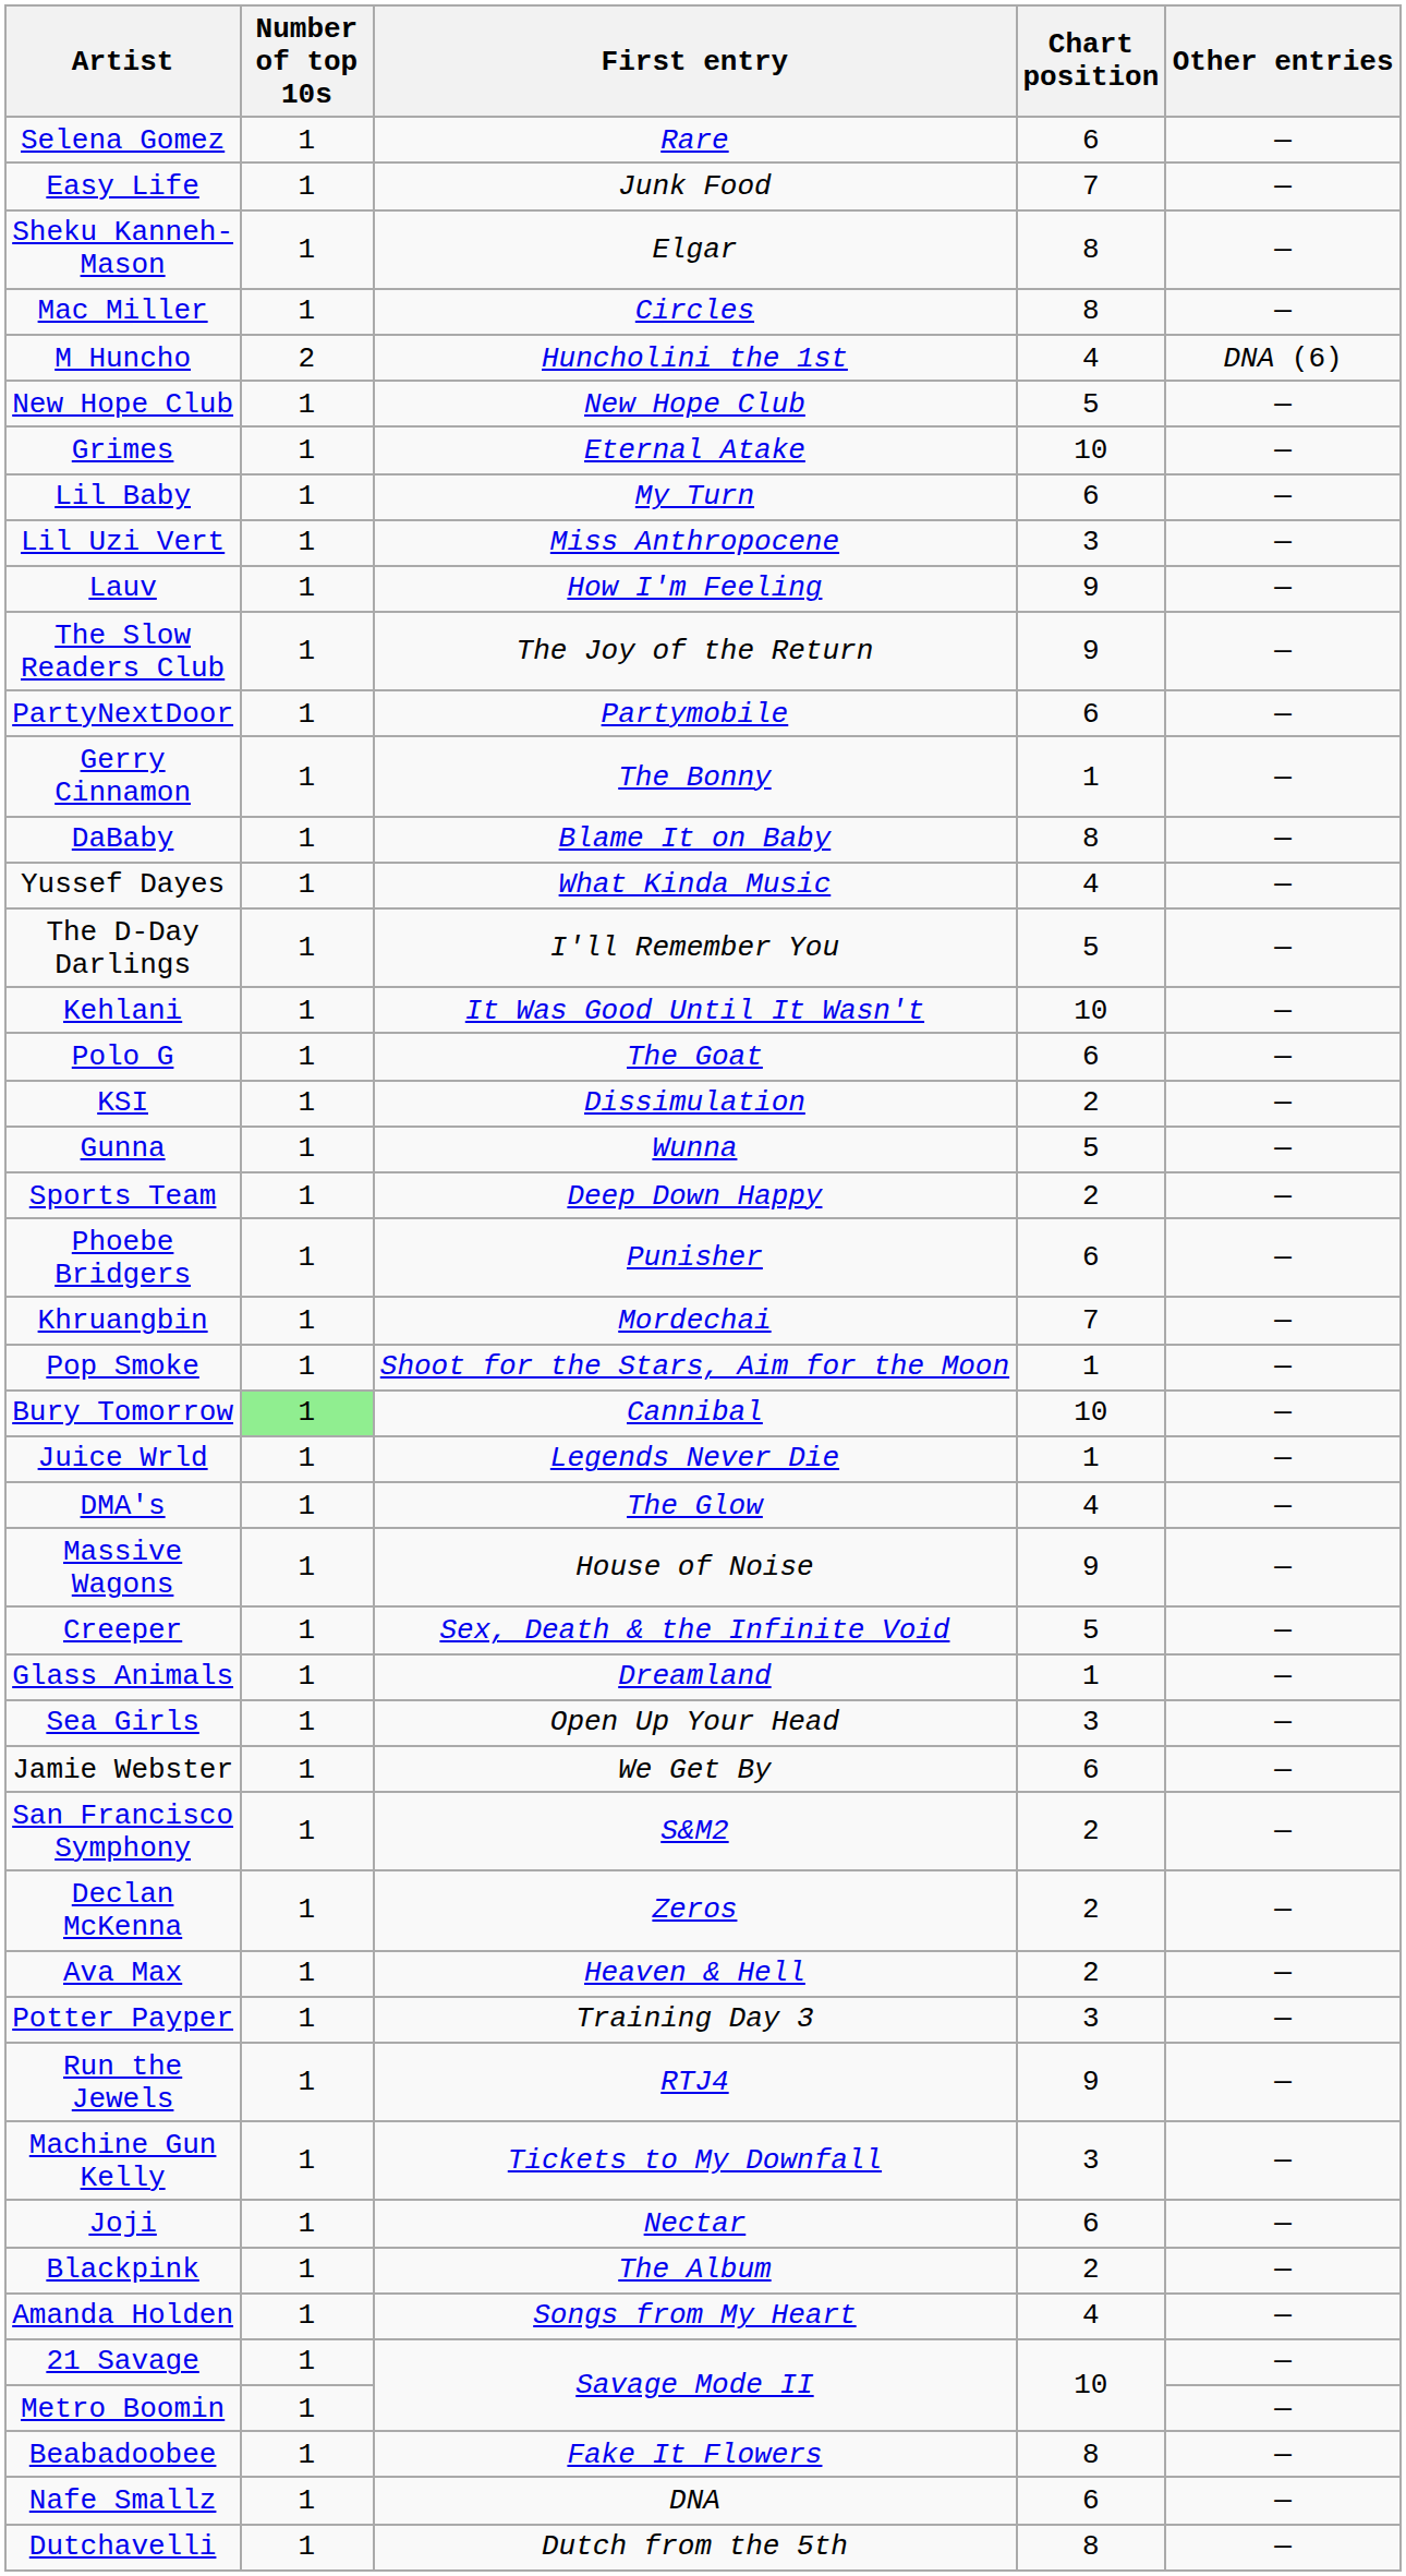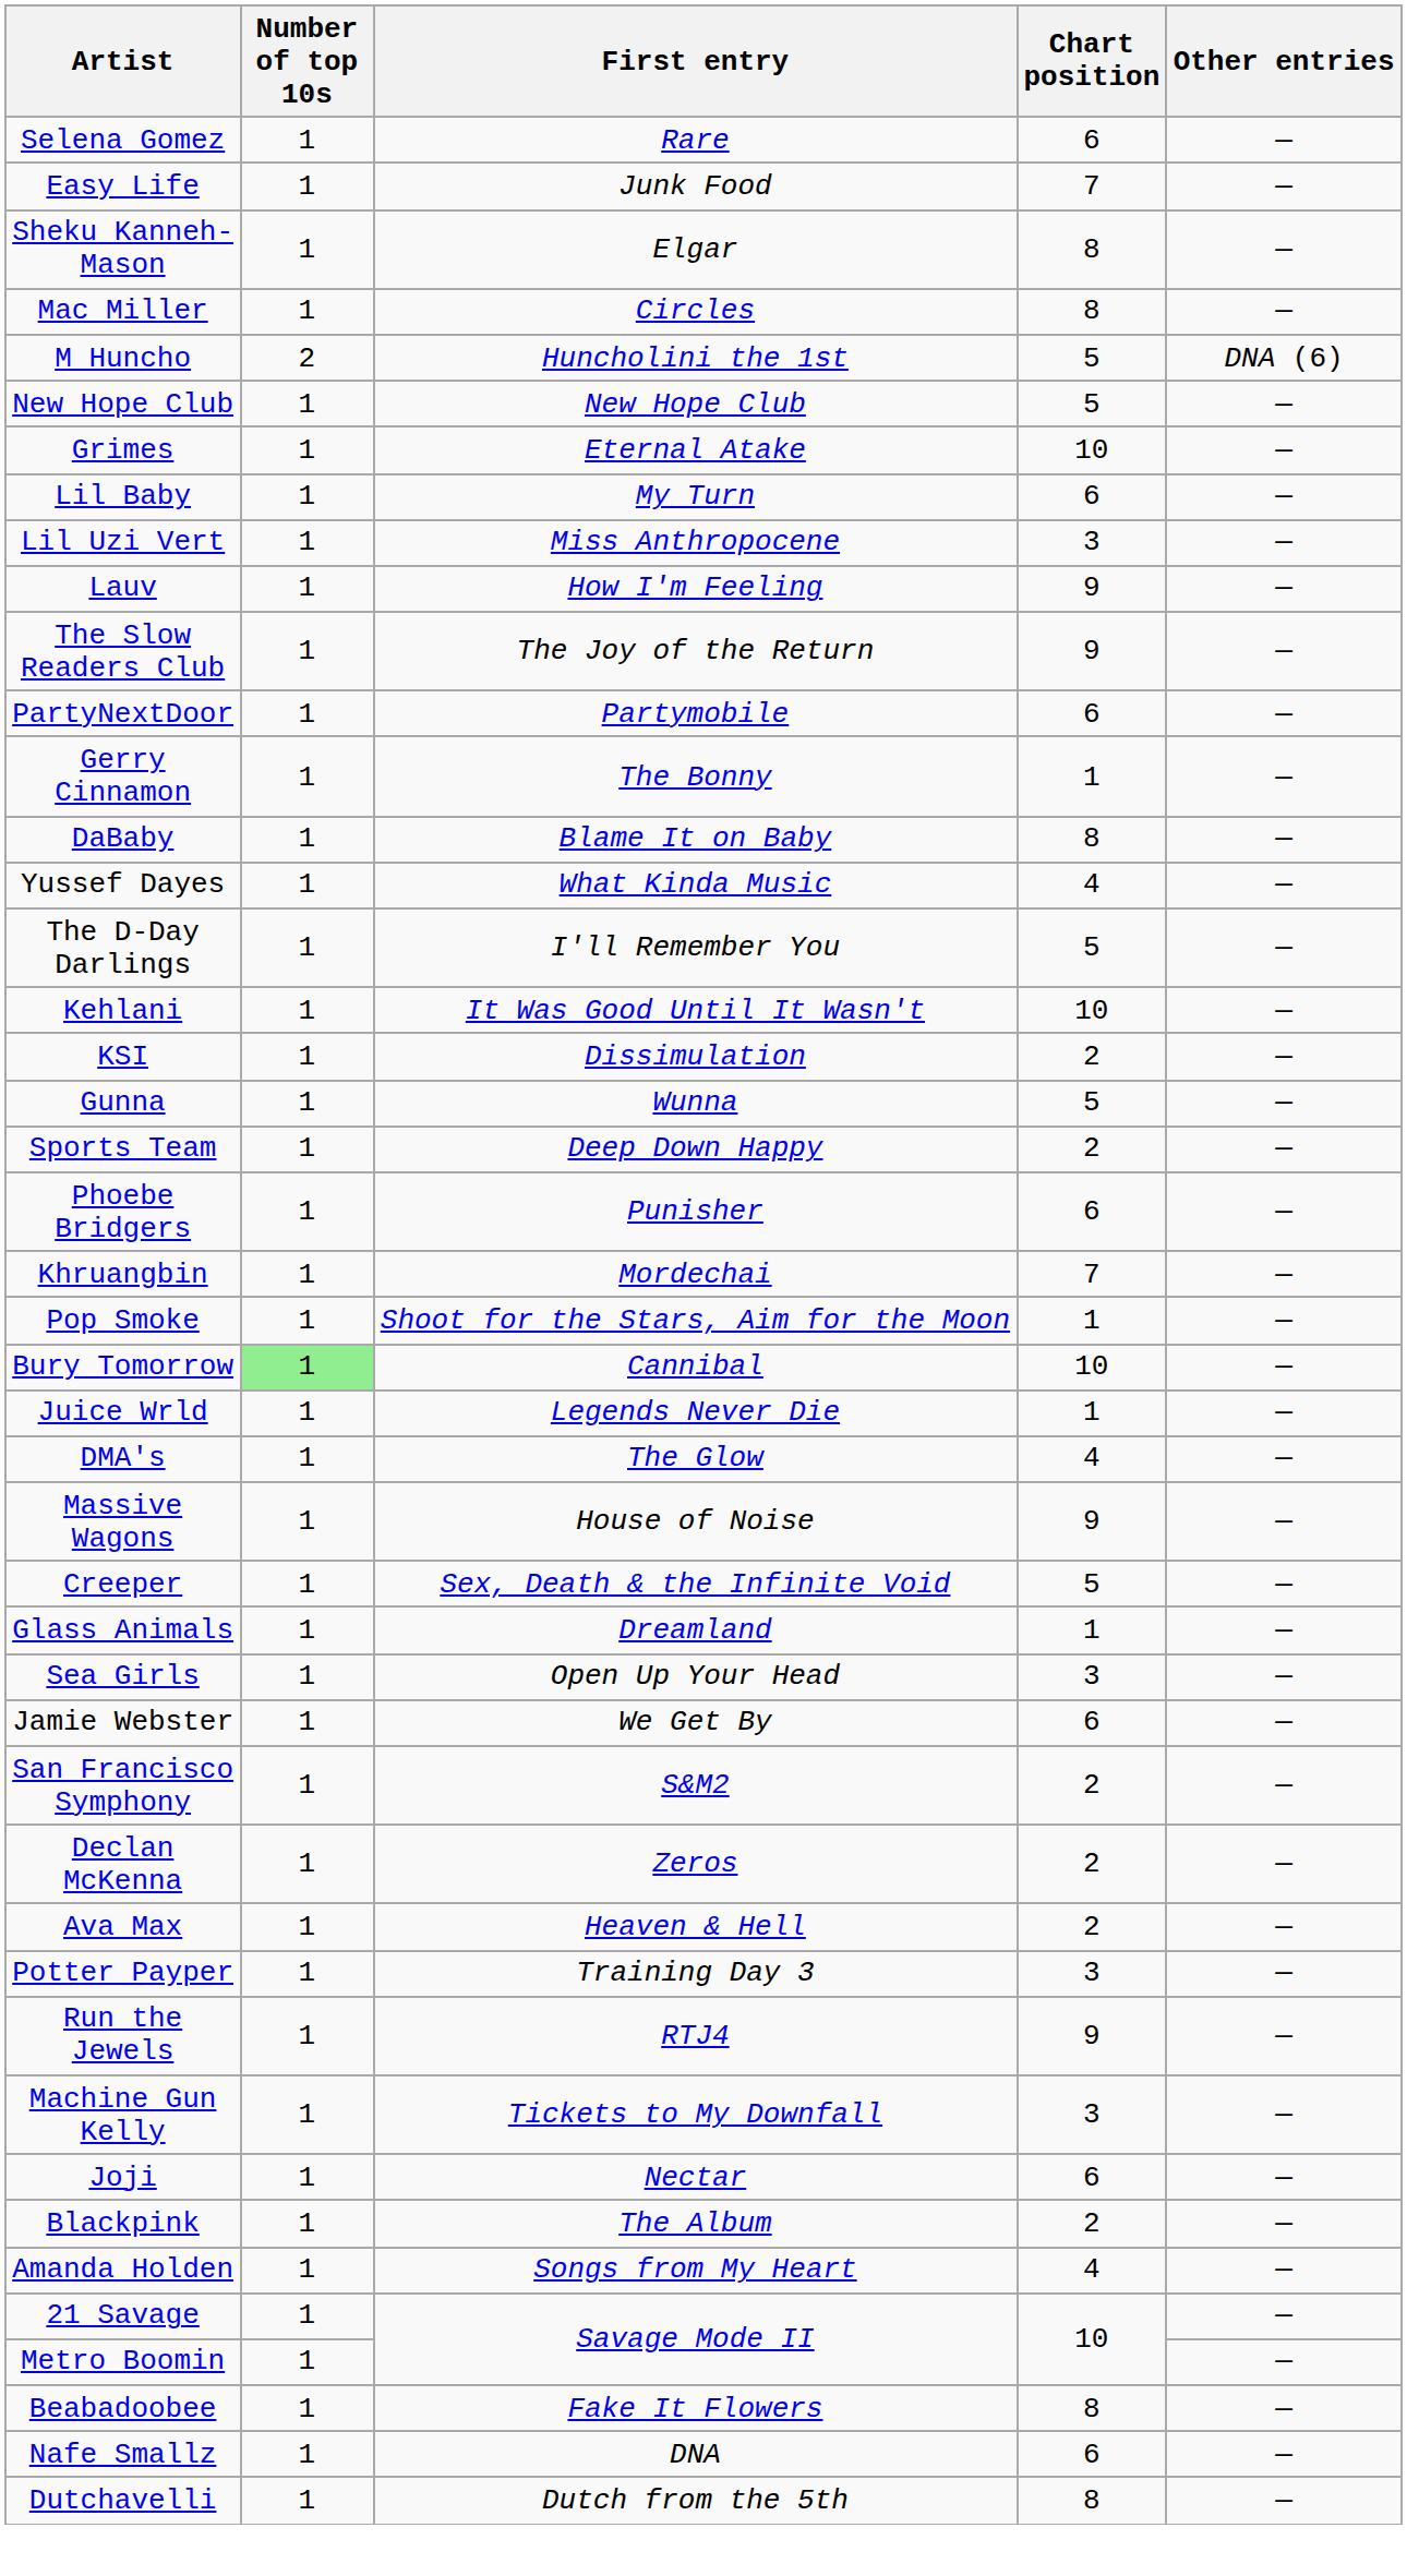M Huncho | Chart position: 4 -> 5
- row: Polo G | 1 | The Goat | 6 | —
